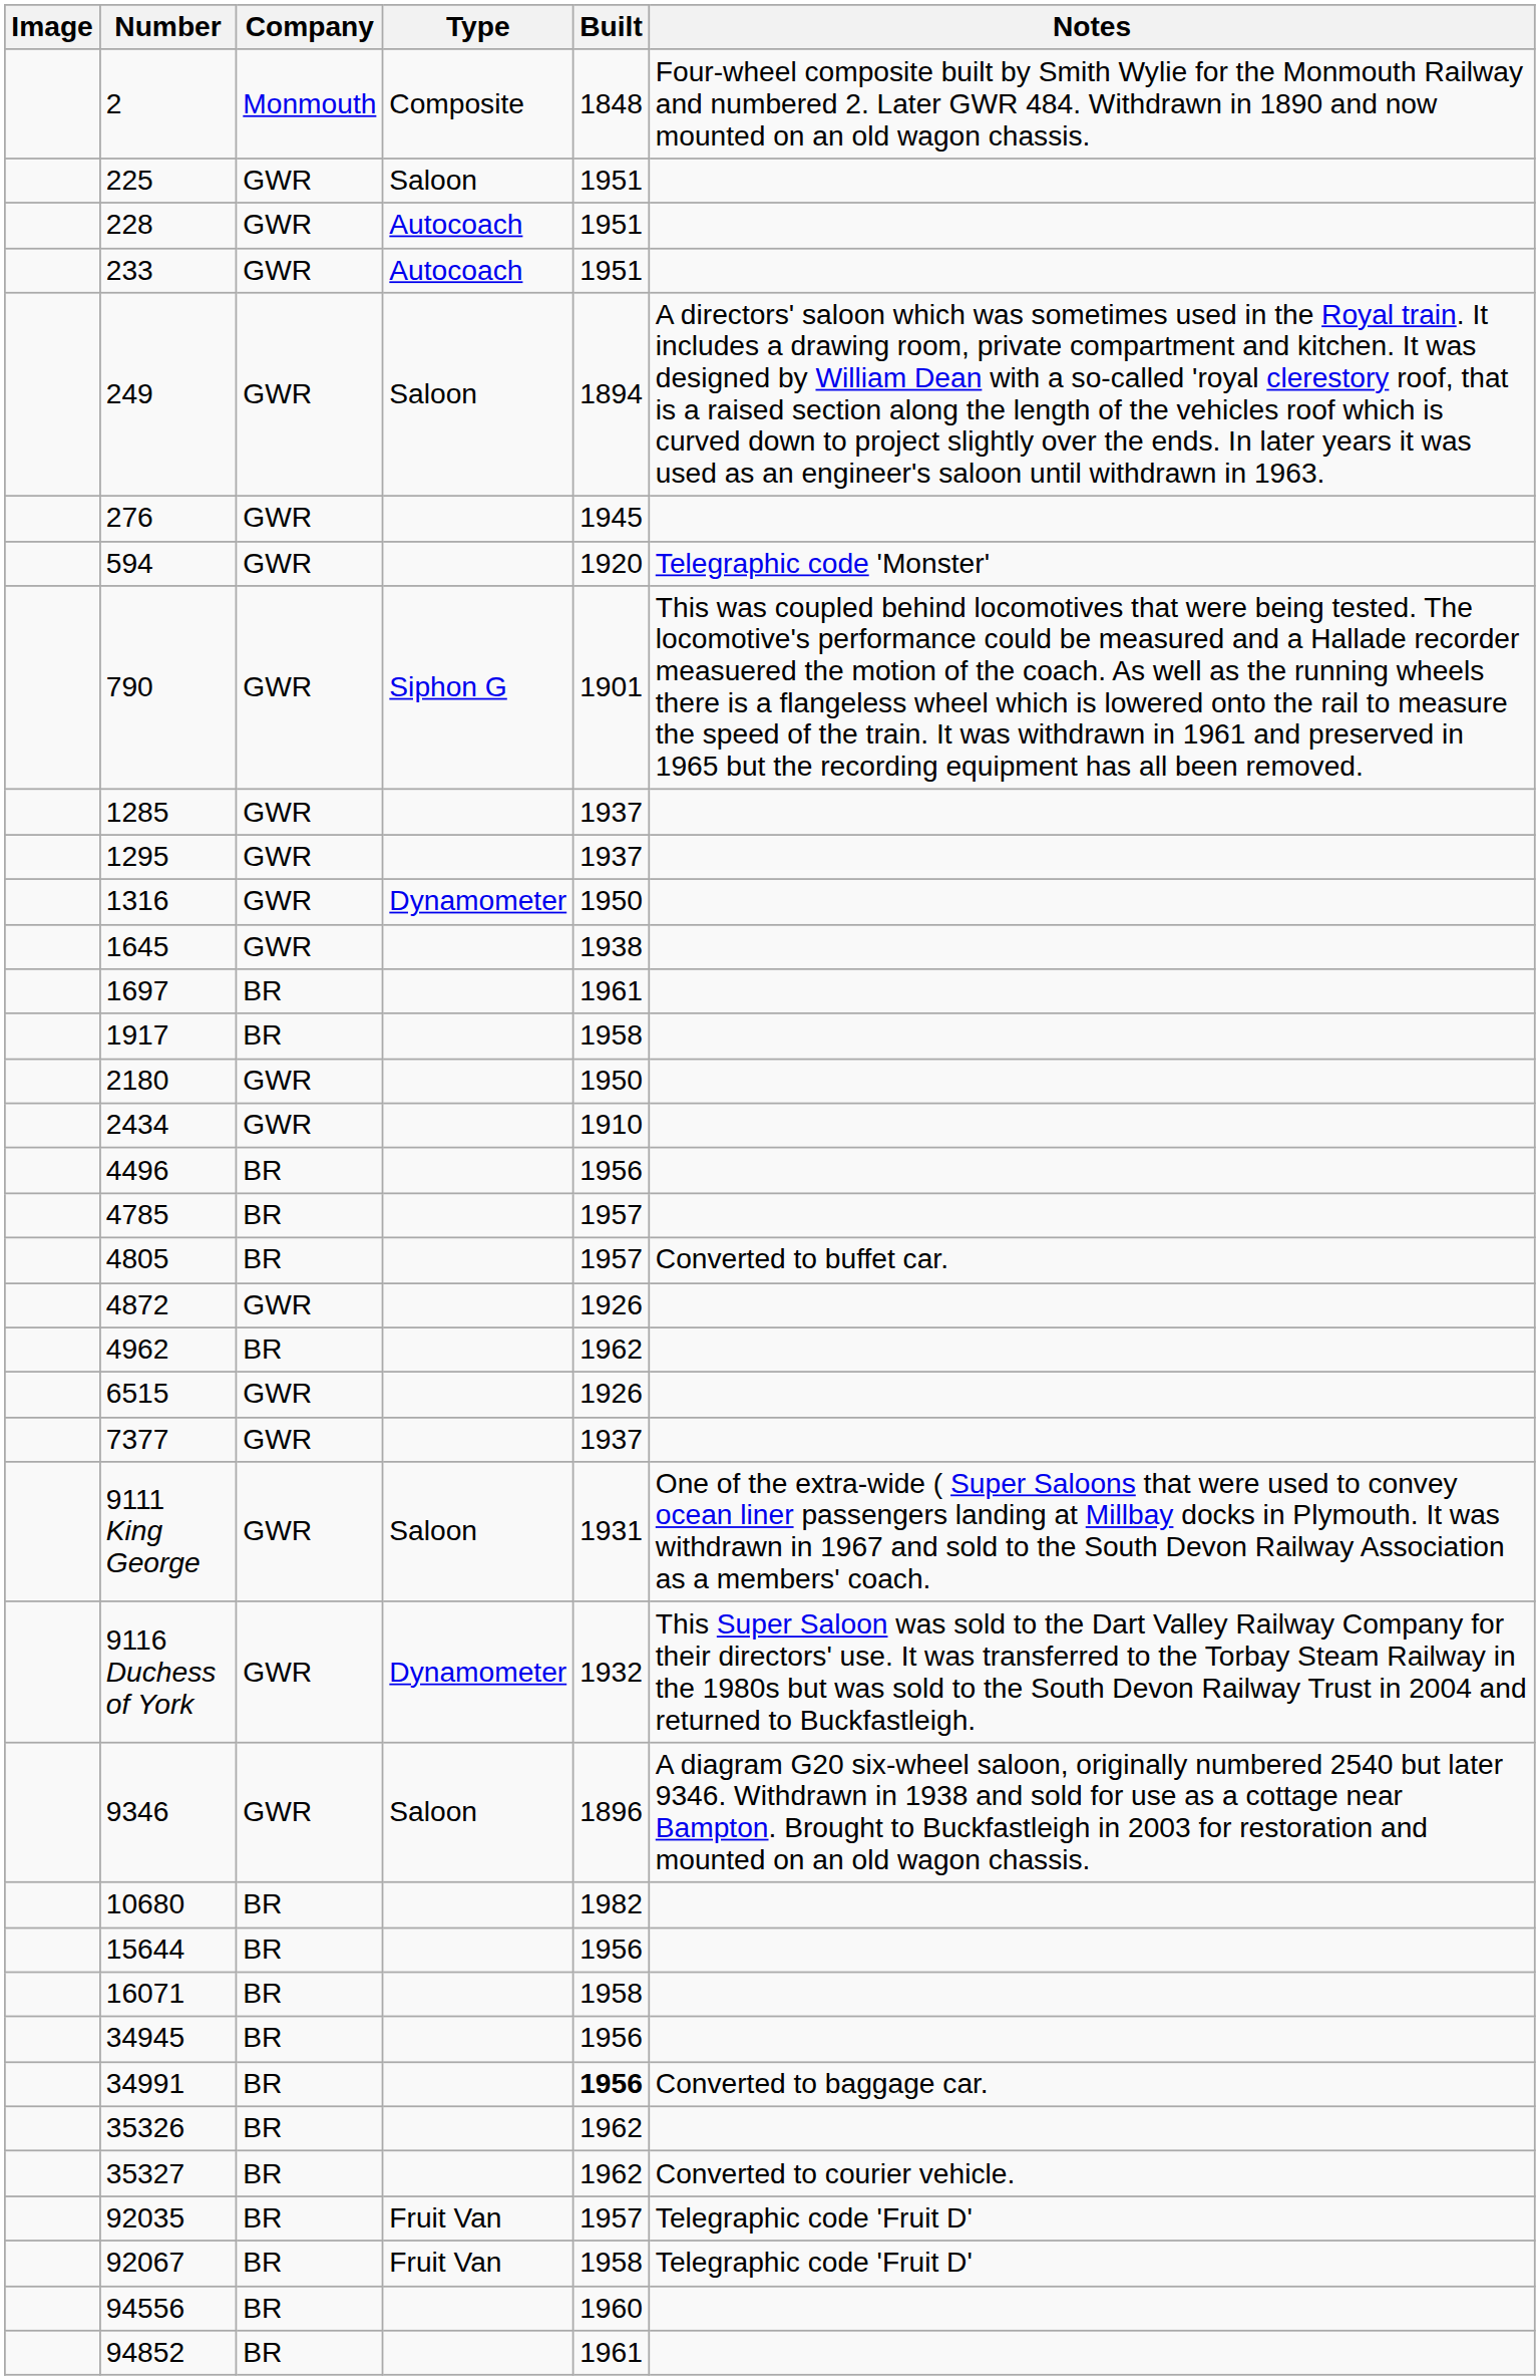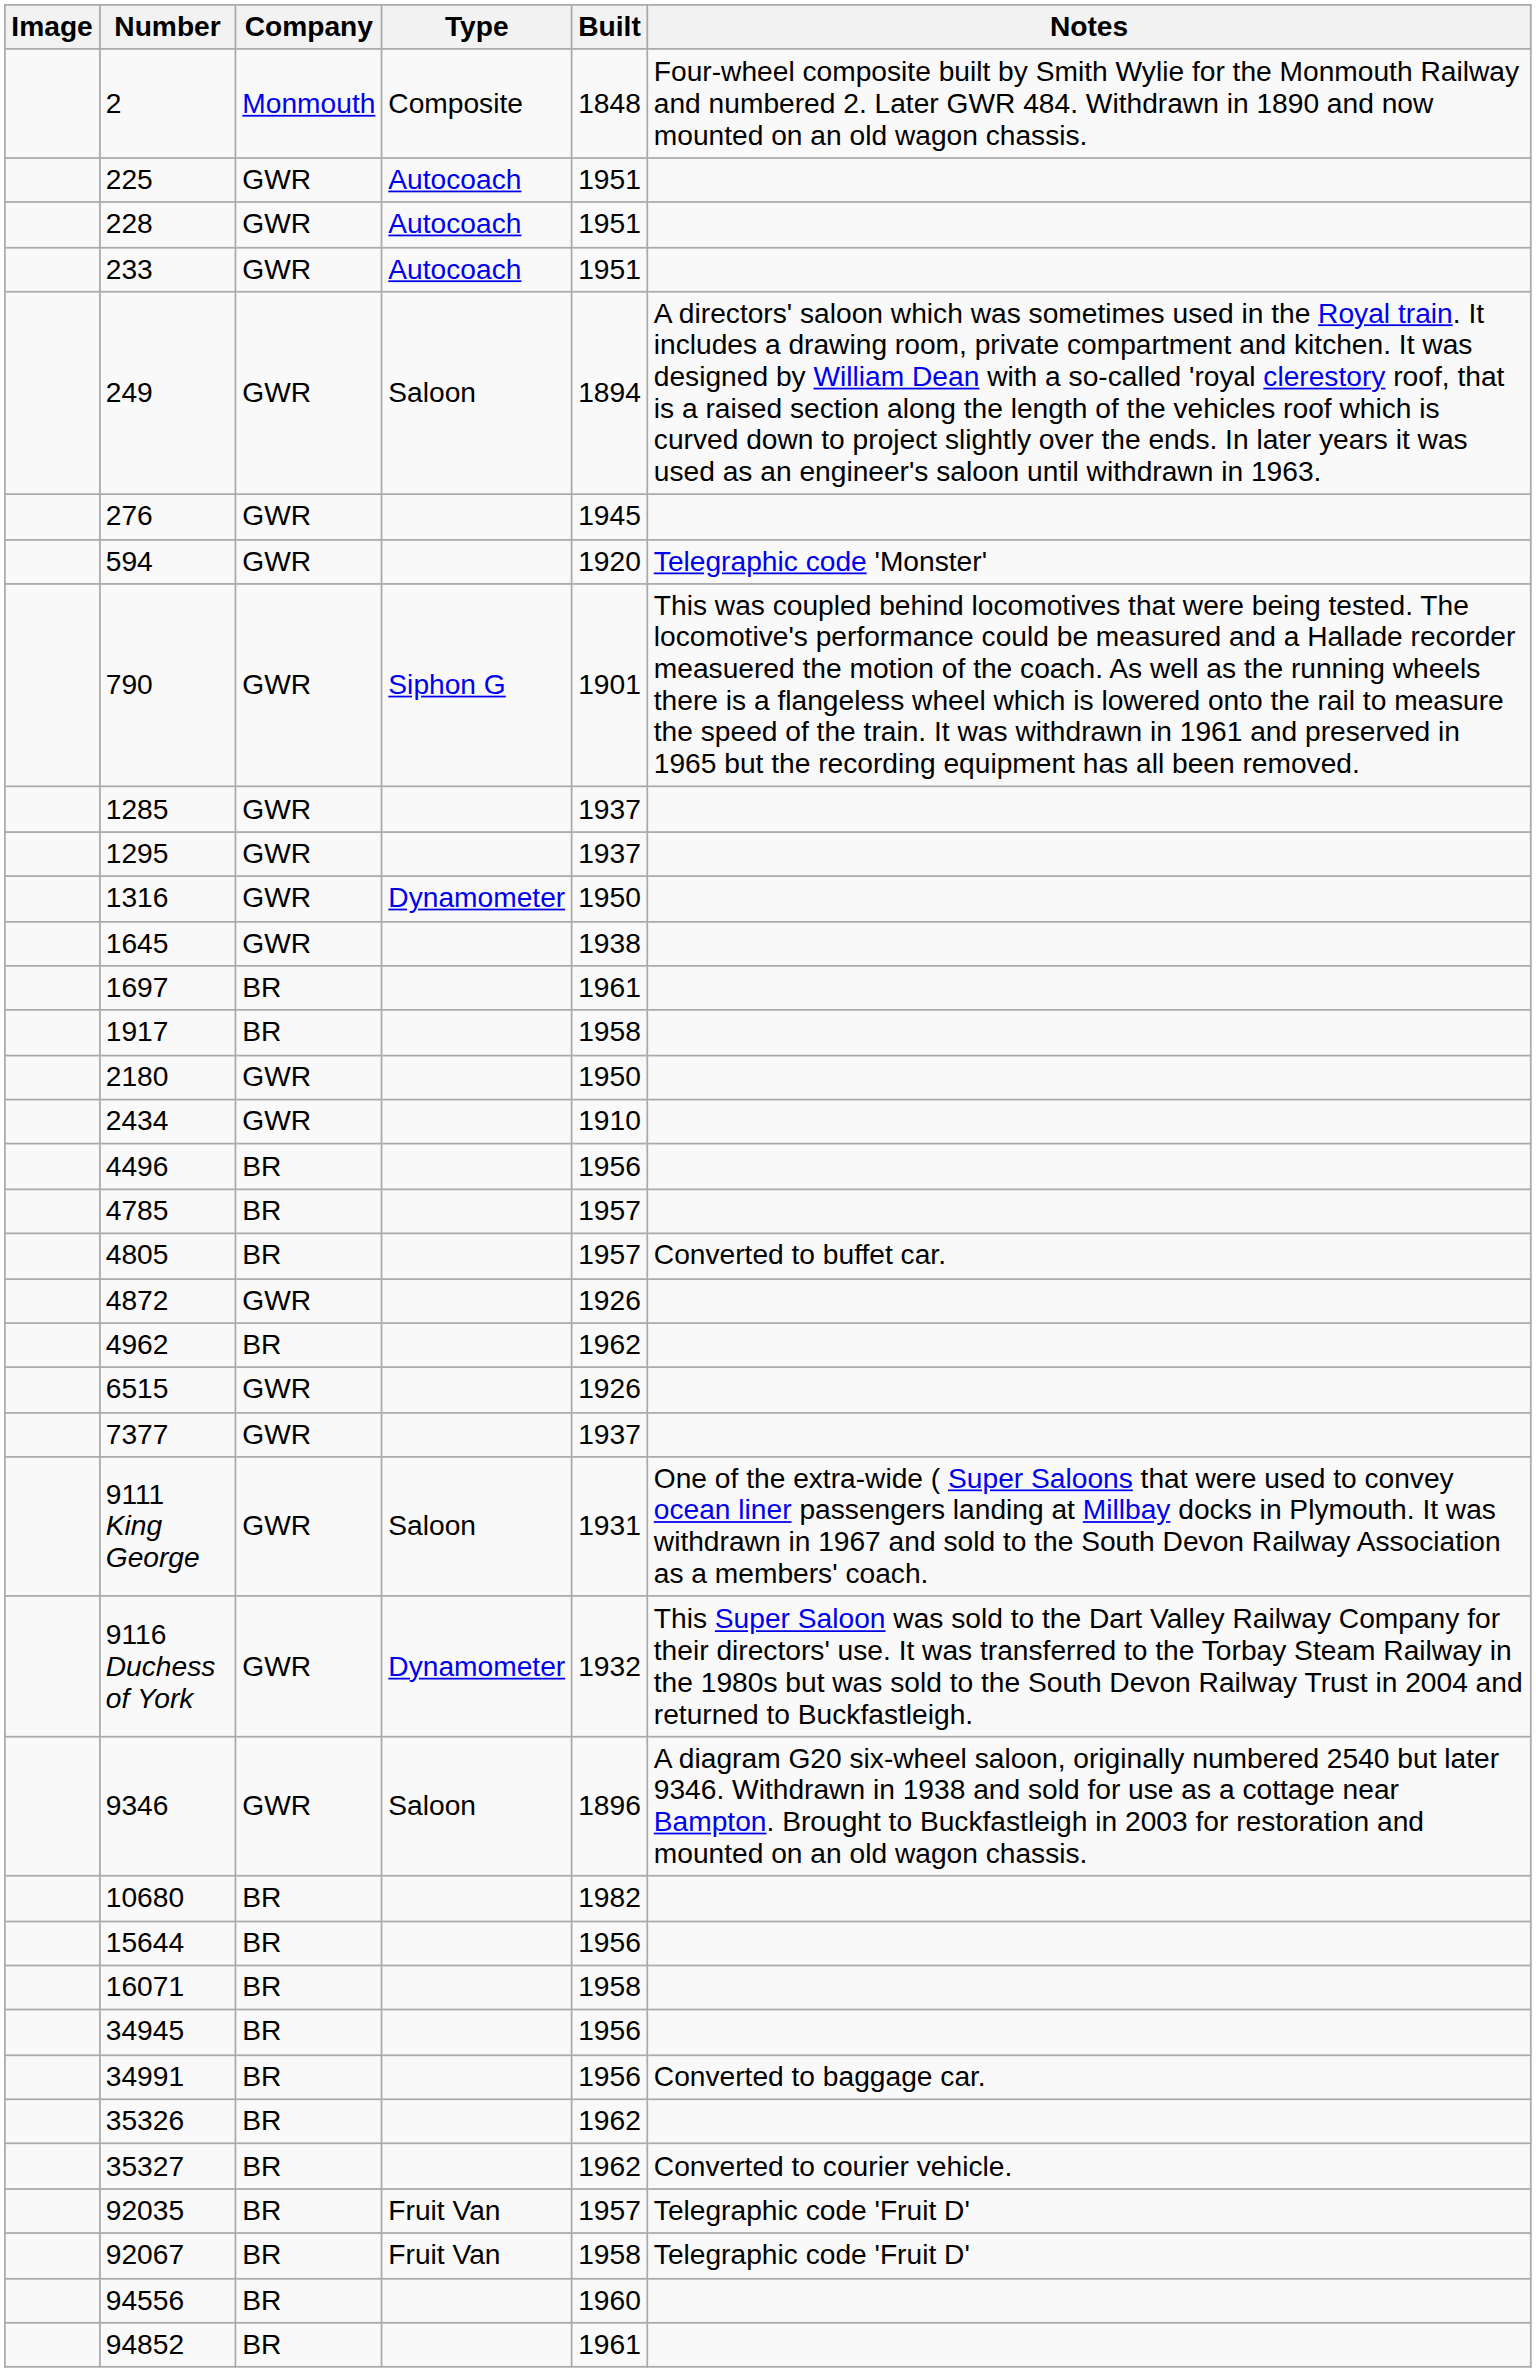225 | Type: Saloon -> Autocoach
34991 | Built: bold -> normal
